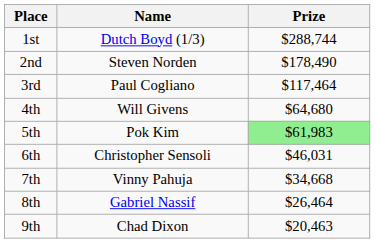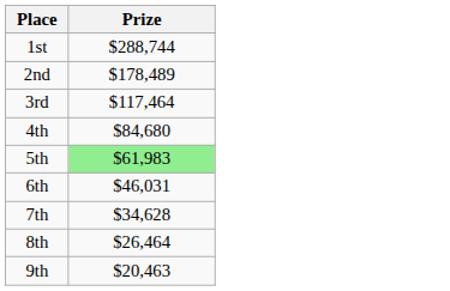- column: Name | Dutch Boyd (1/3) | Steven Norden | Paul Cogliano | Will Givens | Pok Kim | Christopher Sensoli | Vinny Pahuja | Gabriel Nassif | Chad Dixon
2nd | Prize: $178,490 -> $178,489
4th | Prize: $64,680 -> $84,680
7th | Prize: $34,668 -> $34,628
